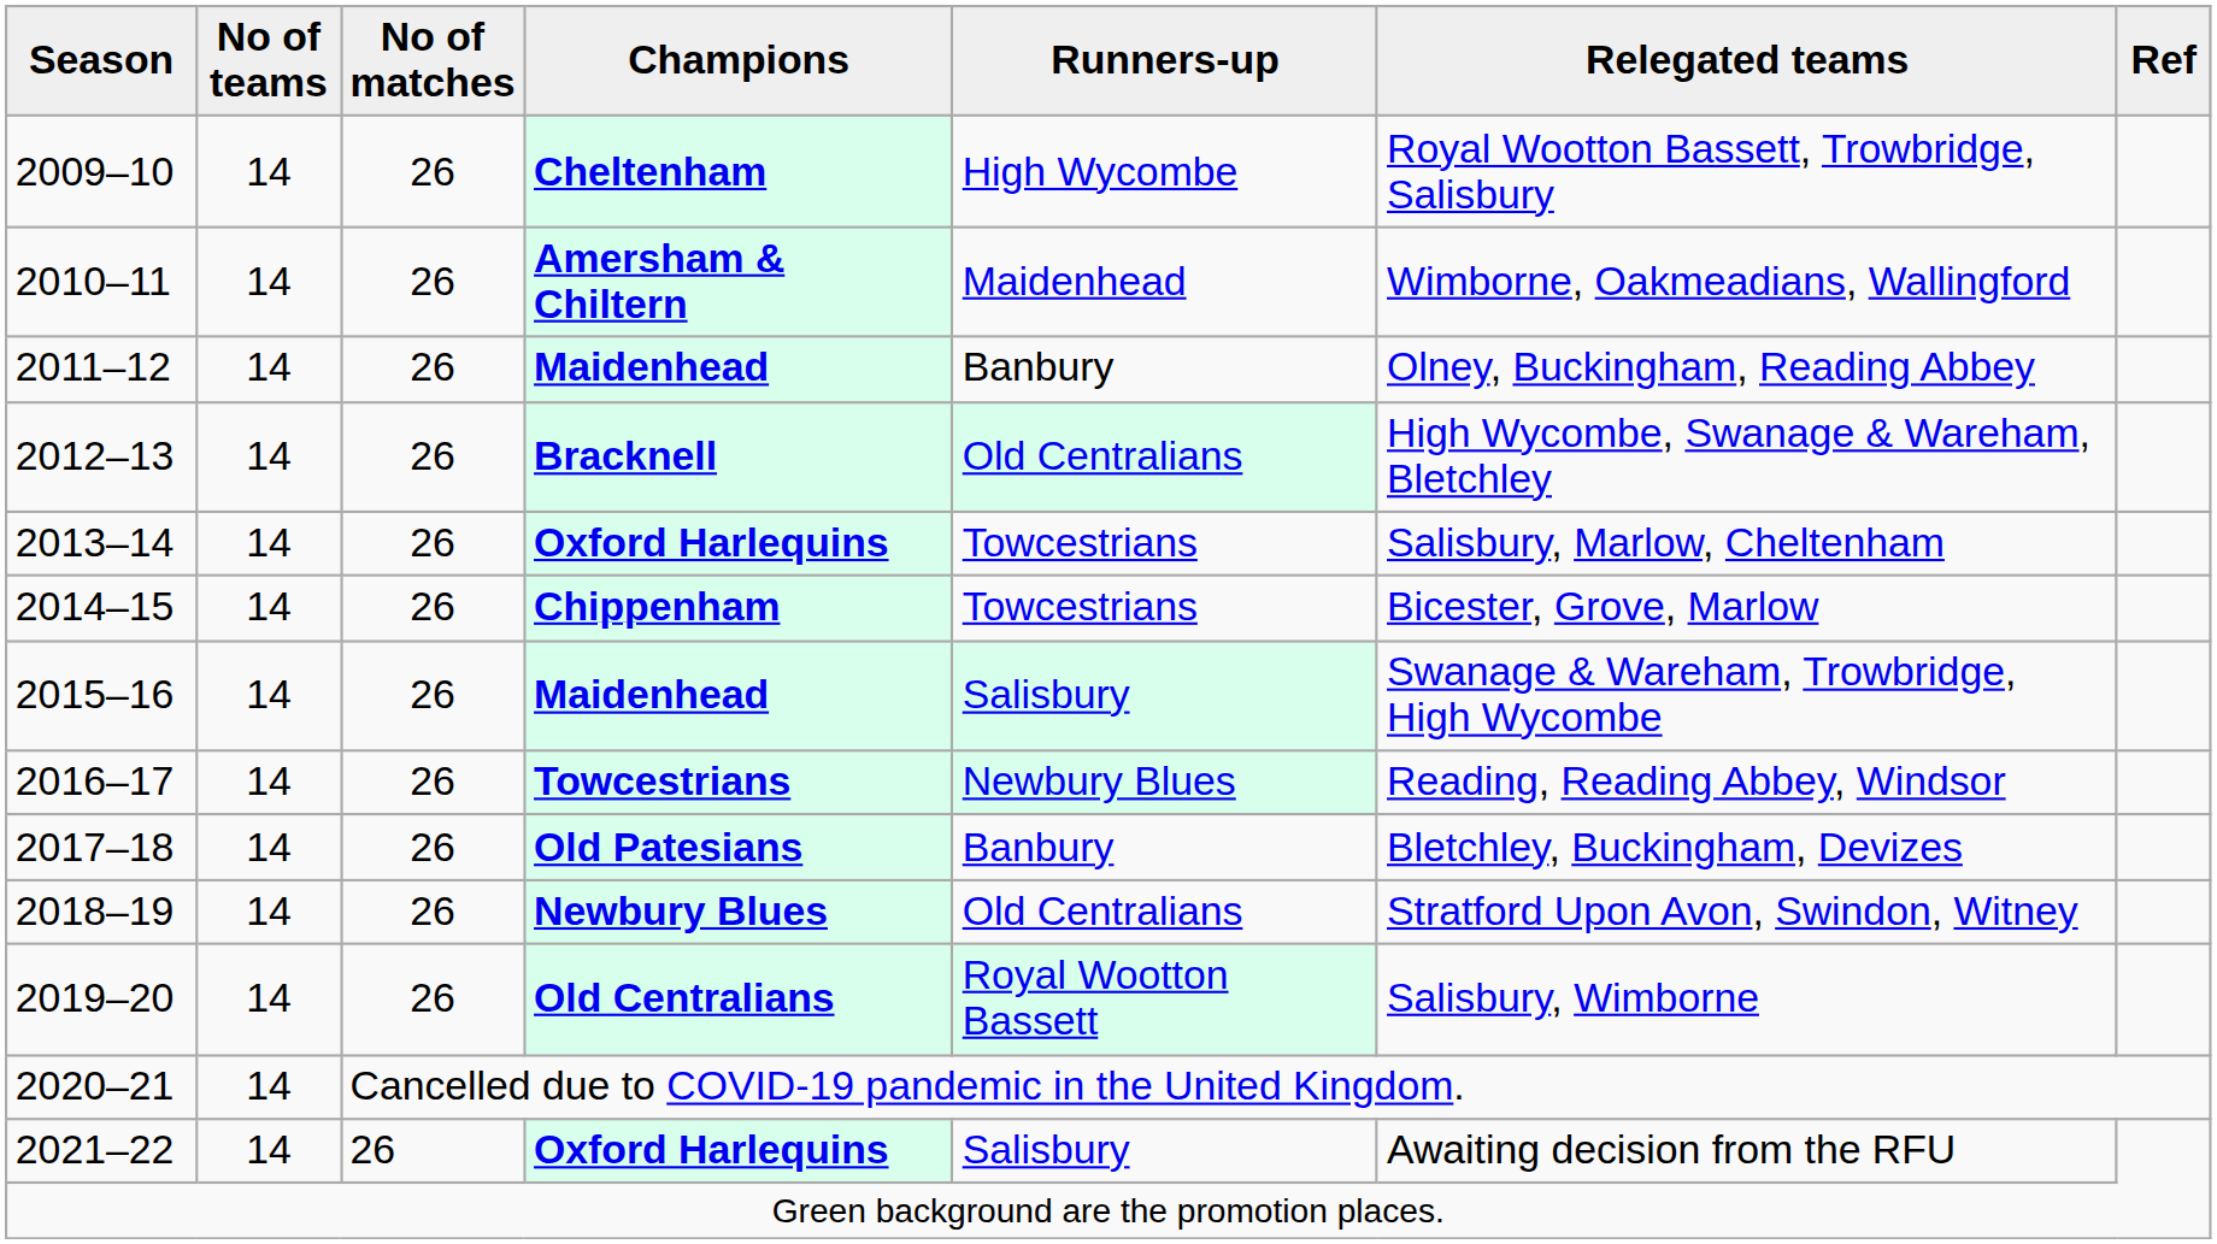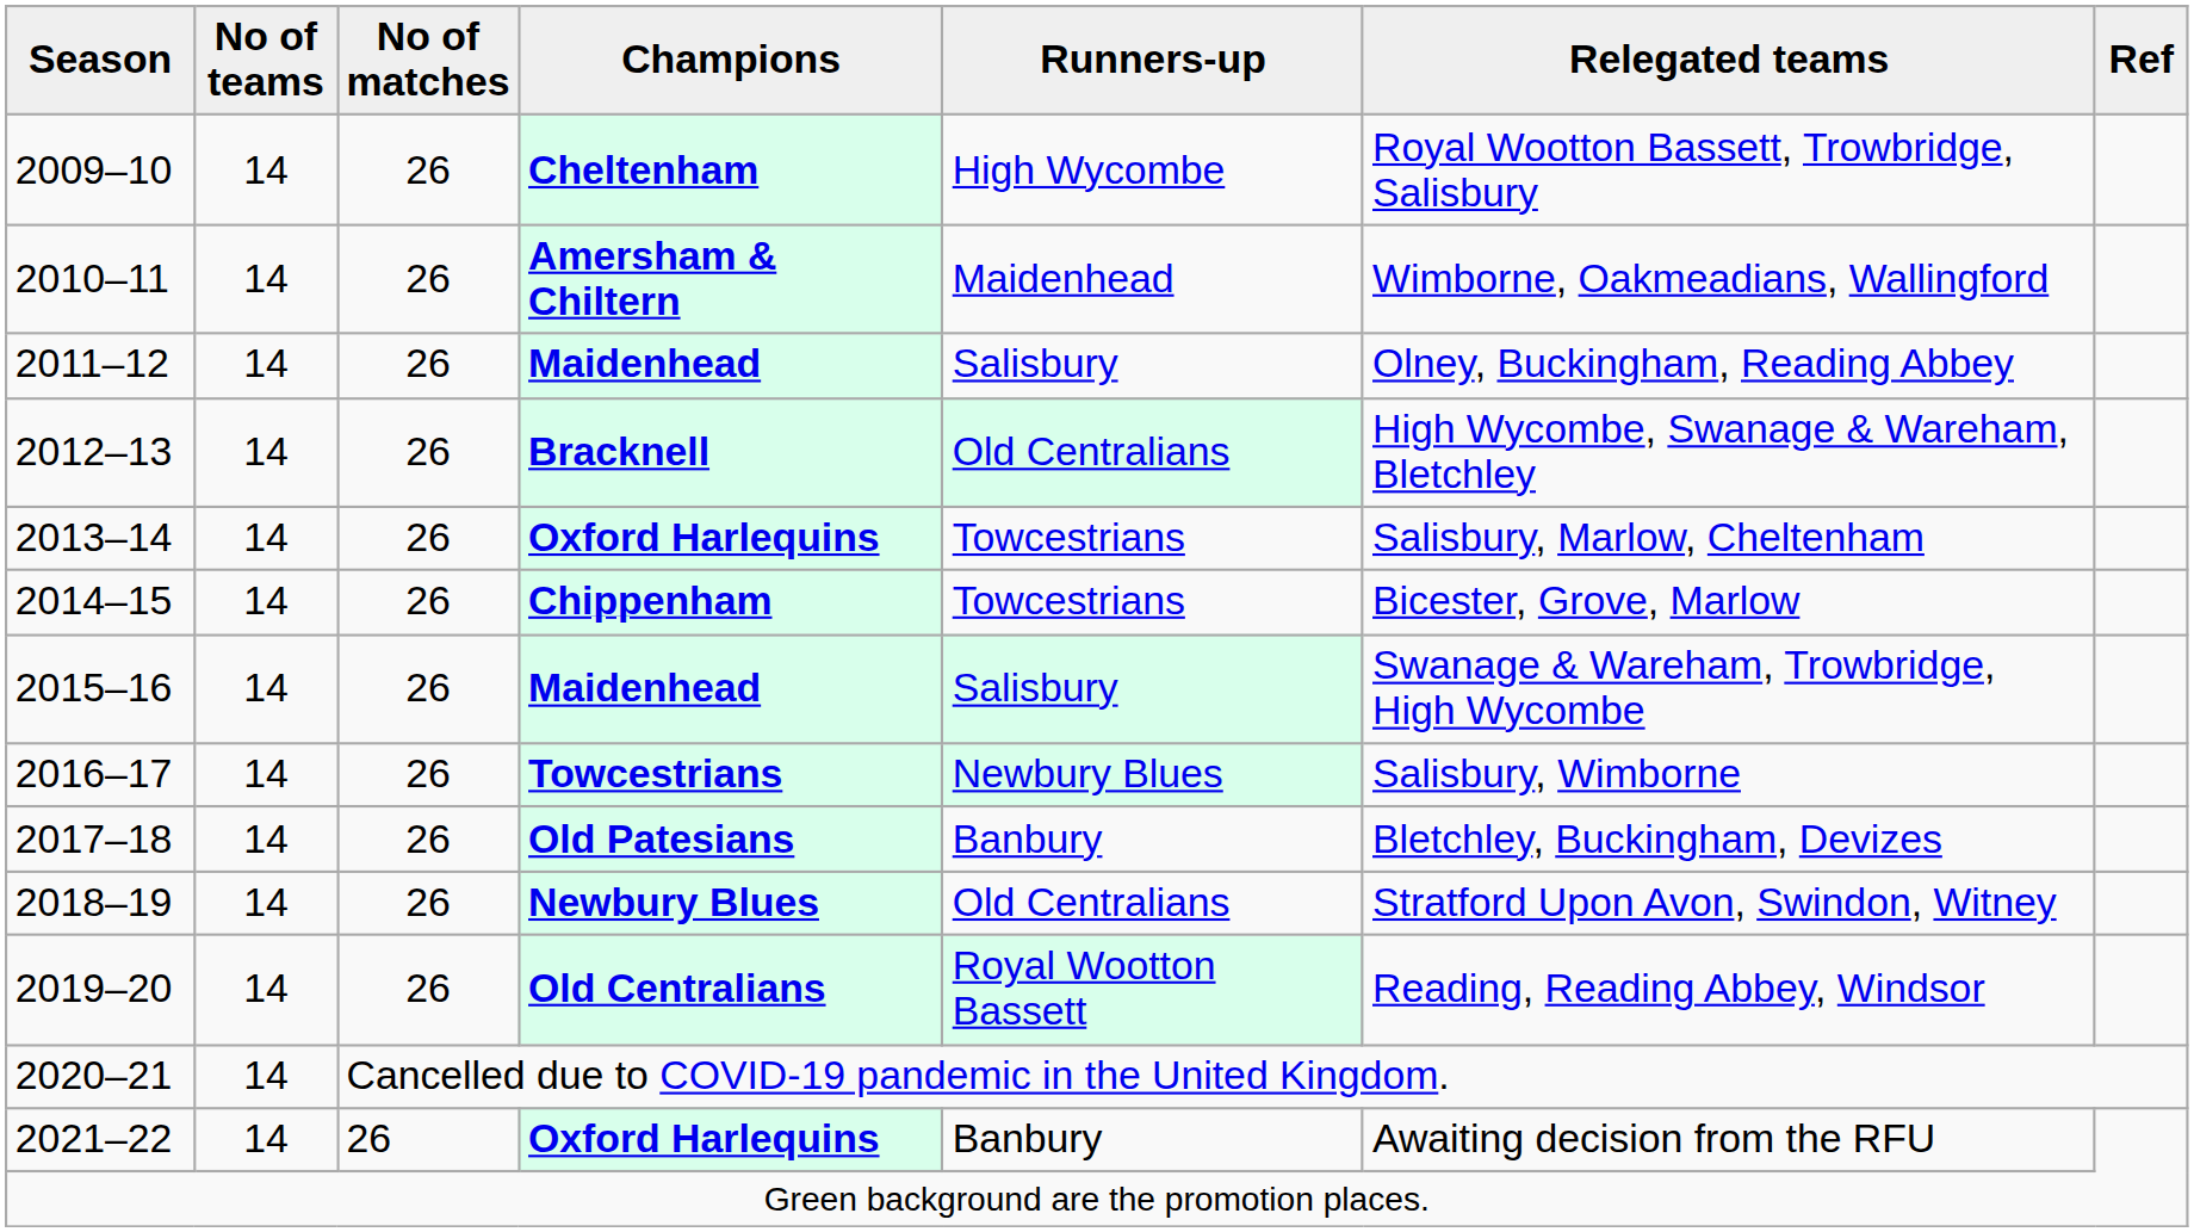2011–12 | Runners-up: Banbury -> Salisbury
2016–17 | Relegated teams: Reading, Reading Abbey, Windsor -> Salisbury, Wimborne
2019–20 | Relegated teams: Salisbury, Wimborne -> Reading, Reading Abbey, Windsor
2021–22 | Runners-up: Salisbury -> Banbury
